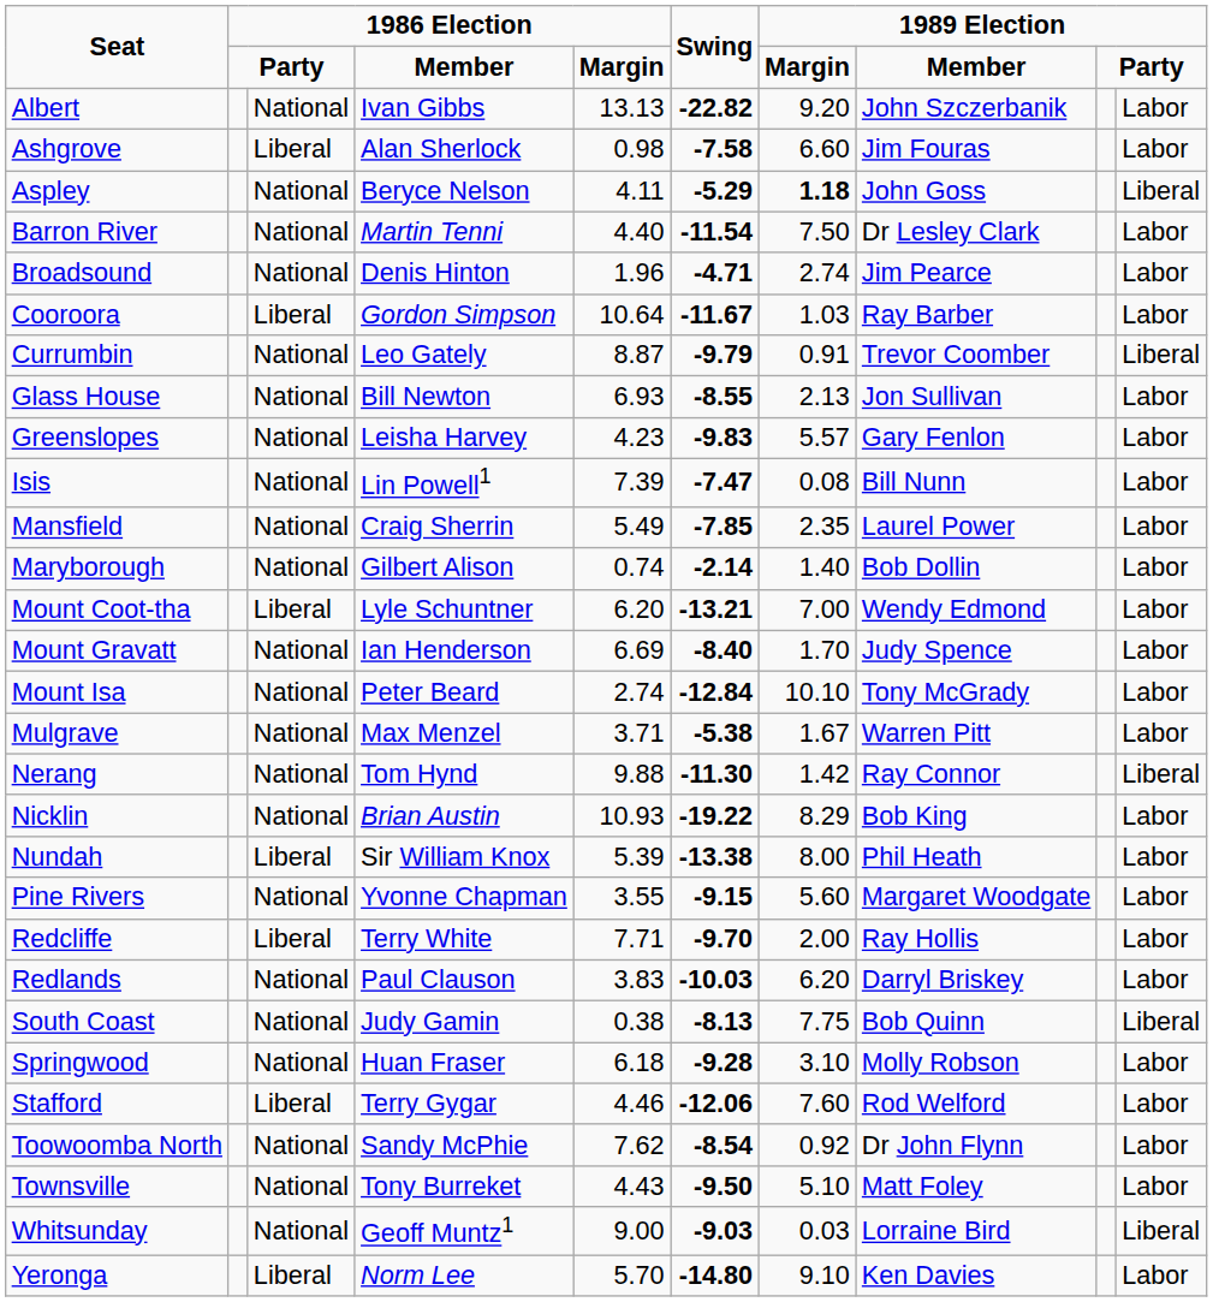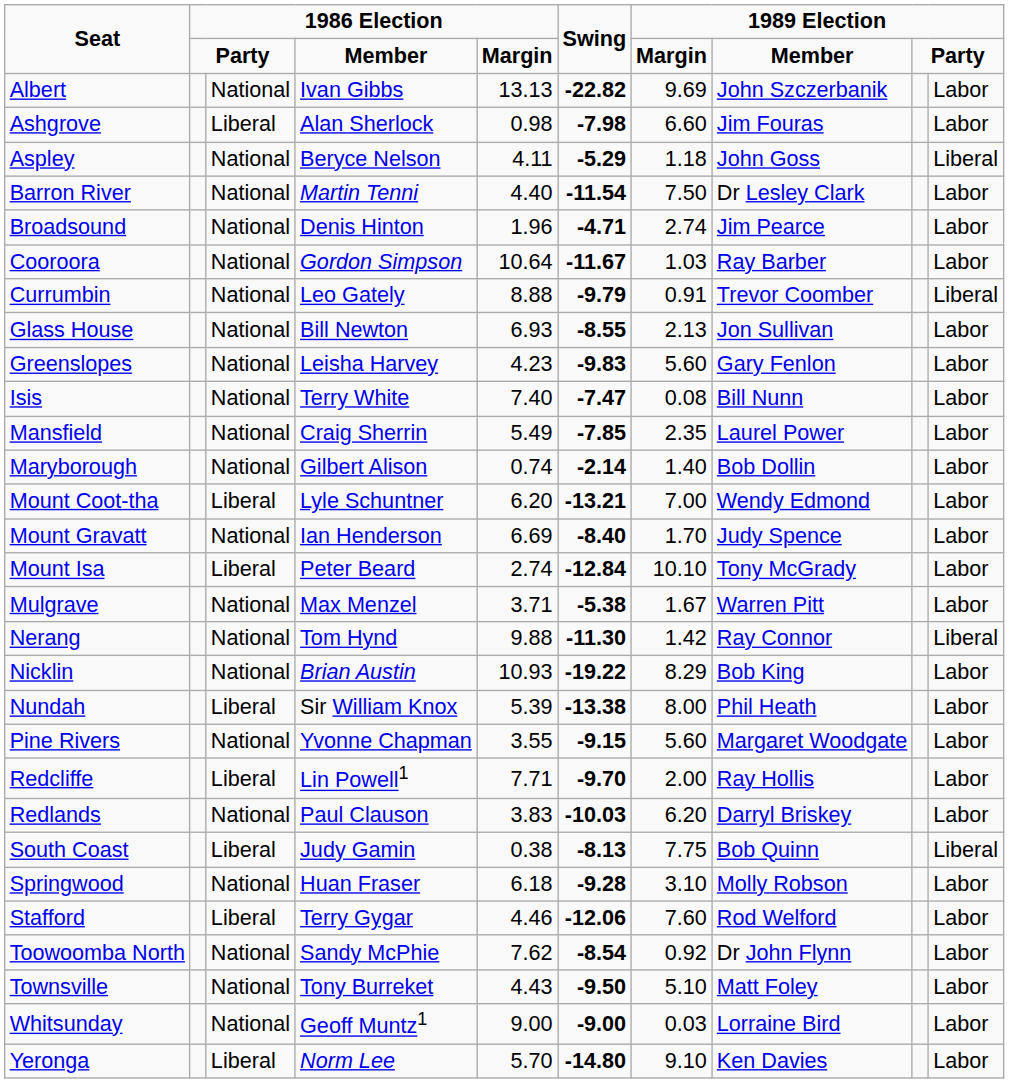Albert | column 7: 9.20 -> 9.69
Ashgrove | Swing: -7.58 -> -7.98
Aspley | column 7: bold -> normal
Cooroora | column 3: Liberal -> National
Currumbin | column 5: 8.87 -> 8.88
Greenslopes | column 7: 5.57 -> 5.60
Isis | column 4: Lin Powell1 -> Terry White
Isis | column 5: 7.39 -> 7.40
Mount Isa | column 3: National -> Liberal
Redcliffe | column 4: Terry White -> Lin Powell1
South Coast | column 3: National -> Liberal
Whitsunday | Swing: -9.03 -> -9.00
Whitsunday | column 10: Liberal -> Labor
